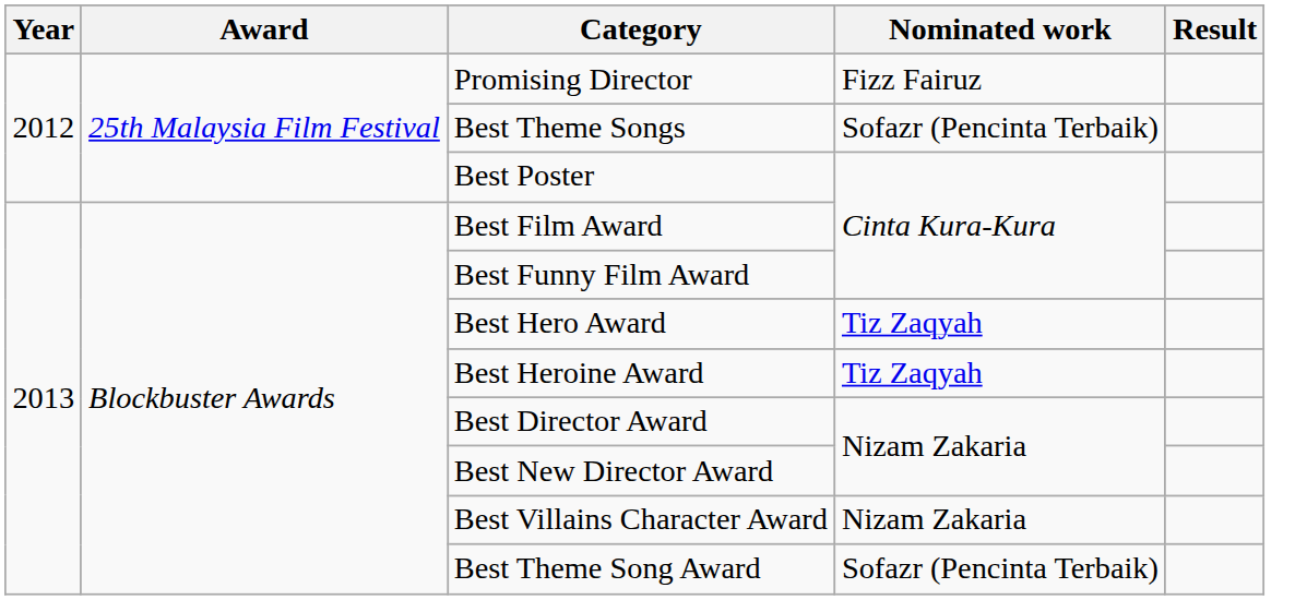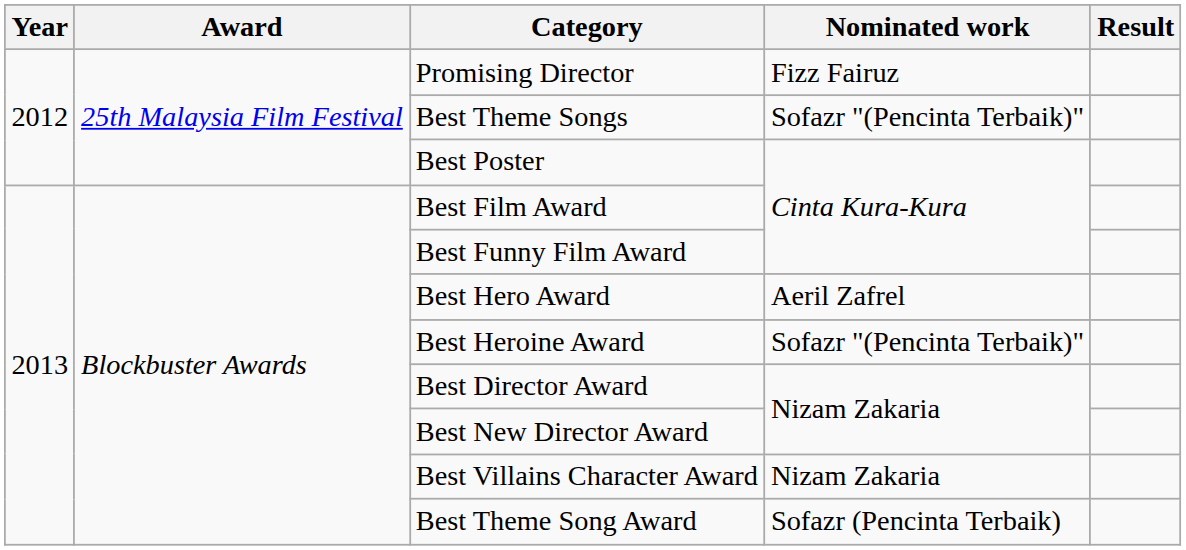Best Theme Songs | Nominated work: Sofazr (Pencinta Terbaik) -> Sofazr "(Pencinta Terbaik)"
Best Hero Award | Nominated work: Tiz Zaqyah -> Aeril Zafrel
Best Heroine Award | Nominated work: Tiz Zaqyah -> Sofazr "(Pencinta Terbaik)"
